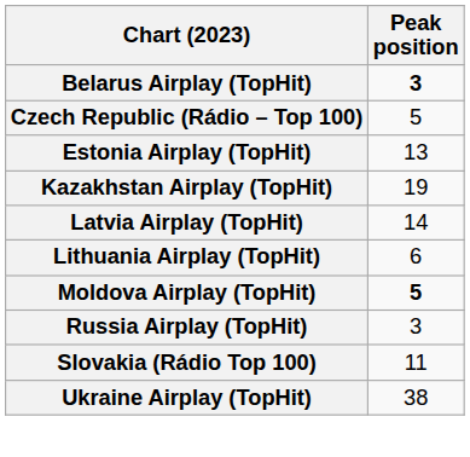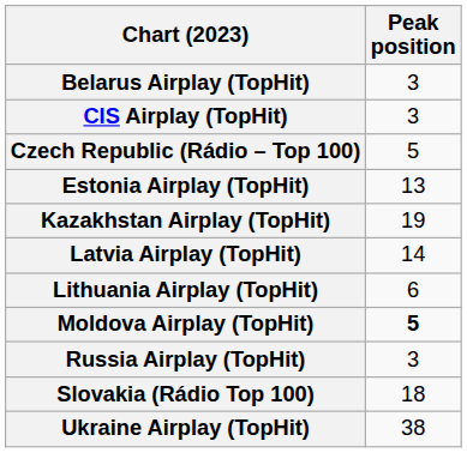Belarus Airplay (TopHit) | Peak position: bold -> normal
+ row: CIS Airplay (TopHit) | 3
Slovakia (Rádio Top 100) | Peak position: 11 -> 18
